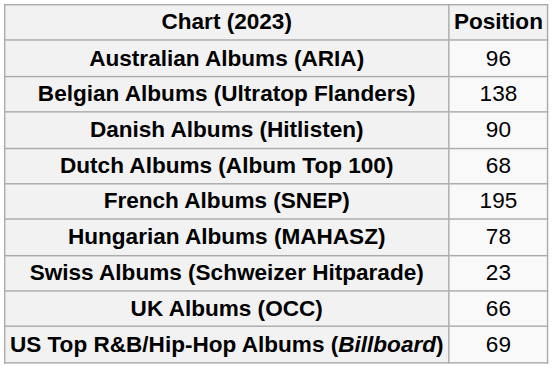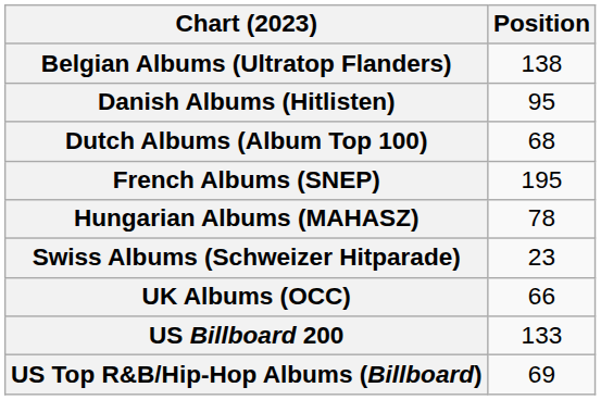- row: Australian Albums (ARIA) | 96
Danish Albums (Hitlisten) | Position: 90 -> 95
+ row: US Billboard 200 | 133
